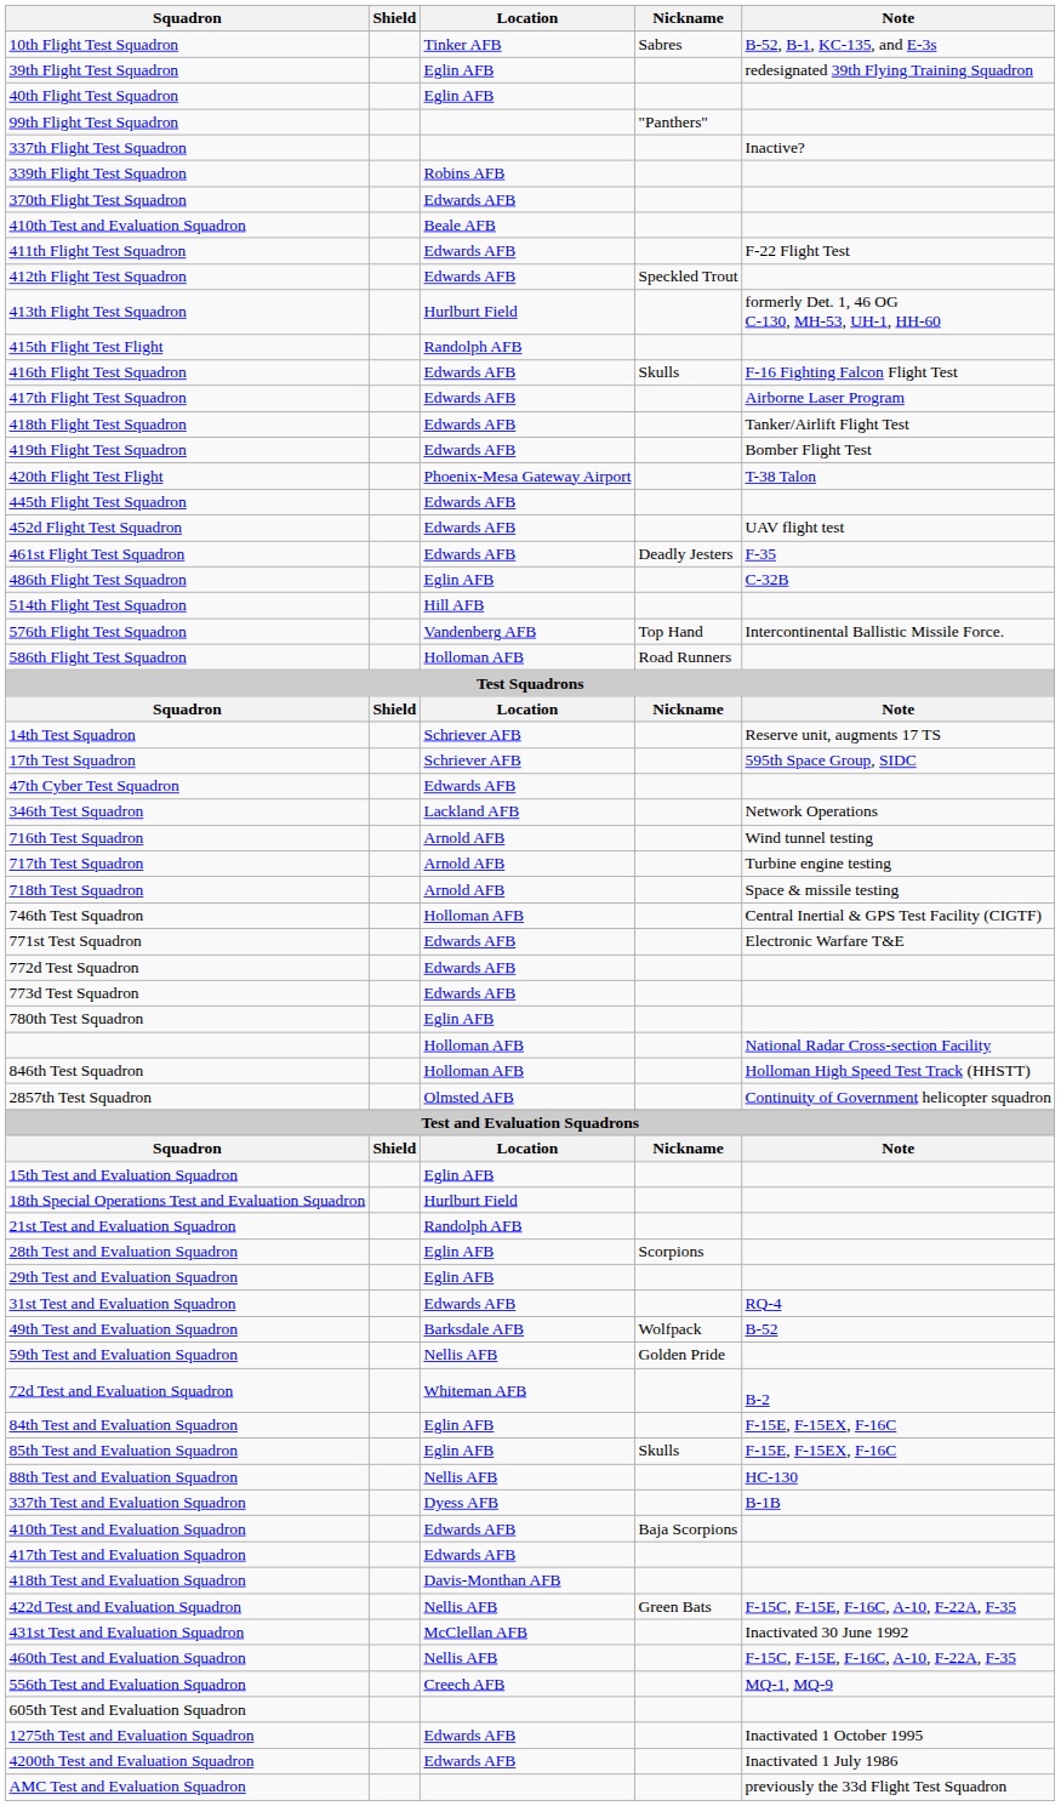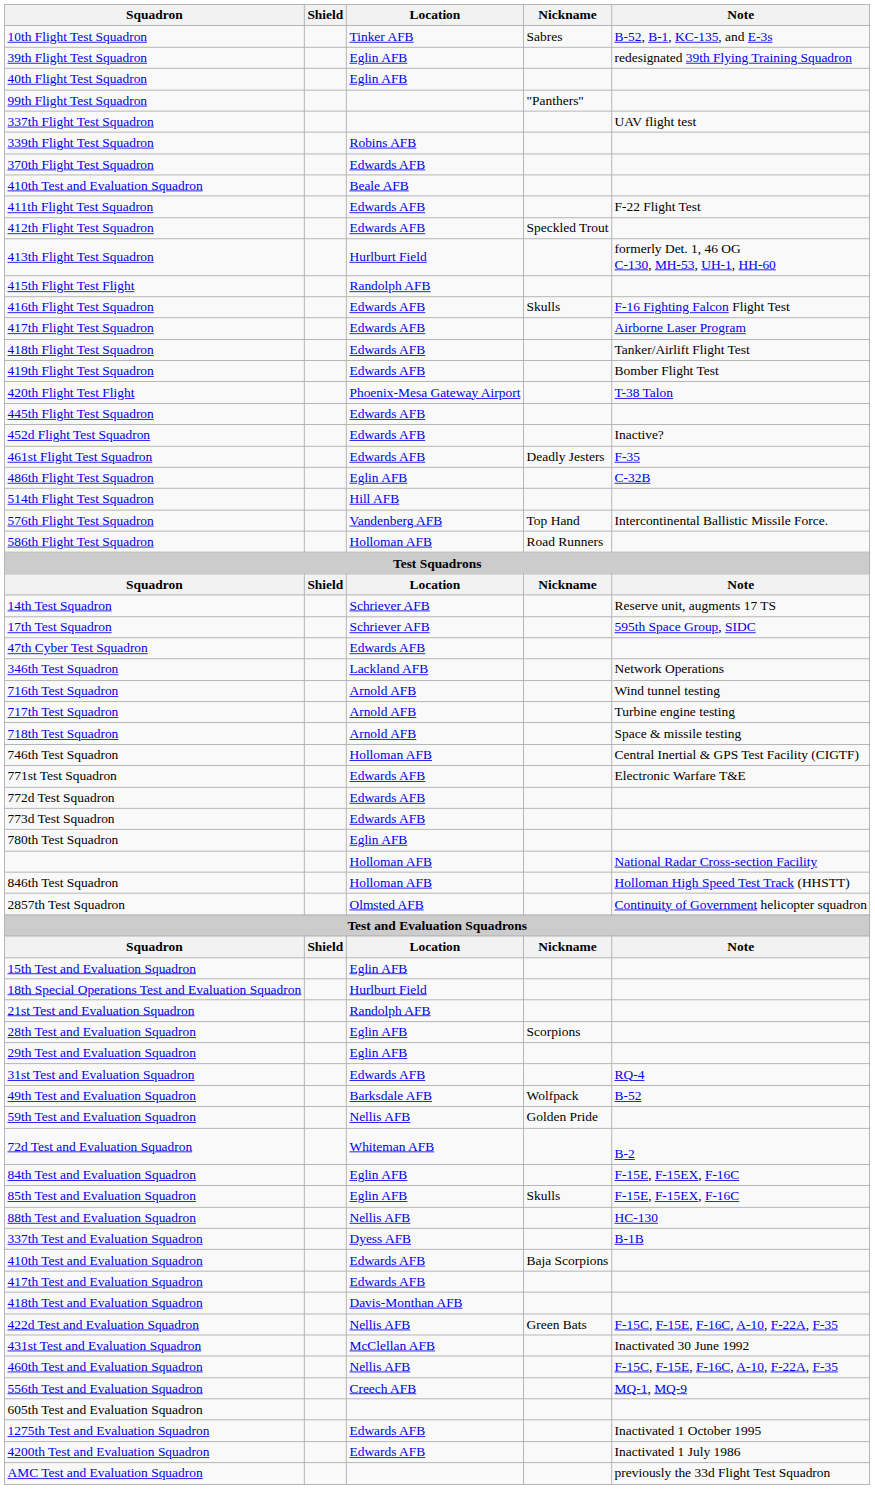337th Flight Test Squadron | Note: Inactive? -> UAV flight test
452d Flight Test Squadron | Note: UAV flight test -> Inactive?
